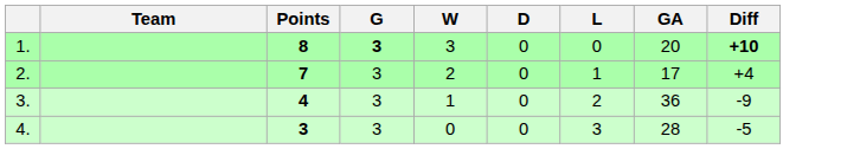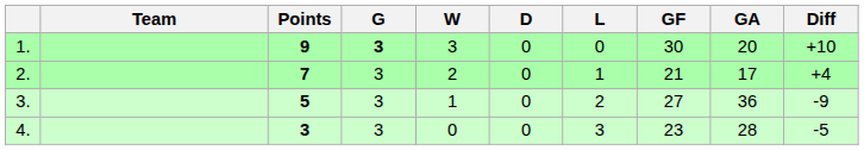+ column: GF | 30 | 21 | 27 | 23
1. | Points: 8 -> 9
1. | Diff: bold -> normal
3. | Points: 4 -> 5
